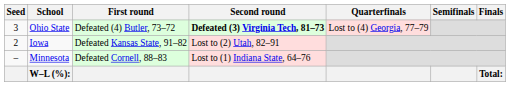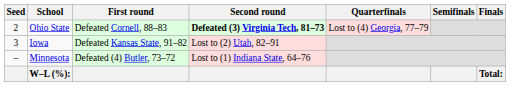Ohio State | Seed: 3 -> 2
Ohio State | First round: Defeated (4) Butler, 73–72 -> Defeated Cornell, 88–83
Iowa | Seed: 2 -> 3
Minnesota | First round: Defeated Cornell, 88–83 -> Defeated (4) Butler, 73–72
